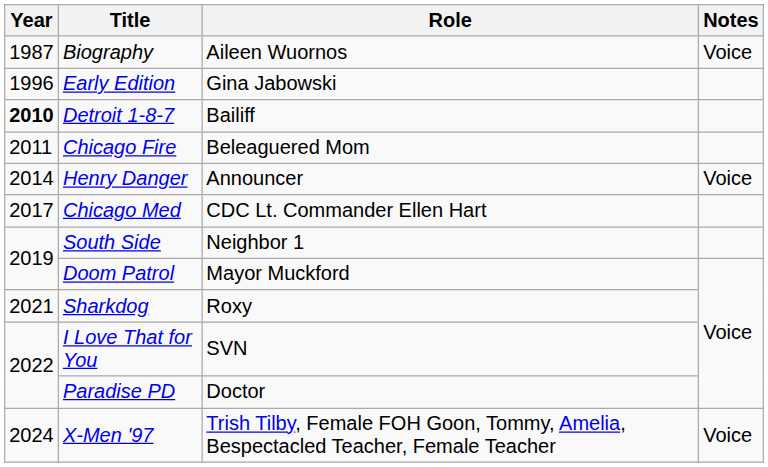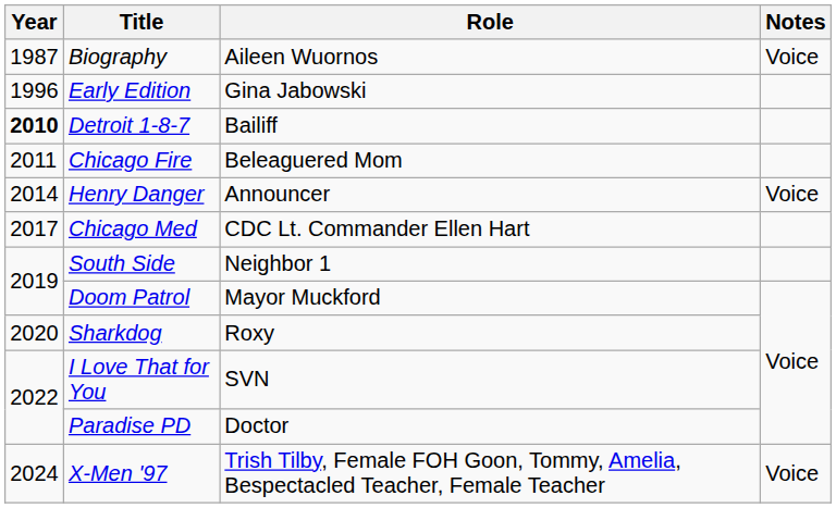Sharkdog | Year: 2021 -> 2020
